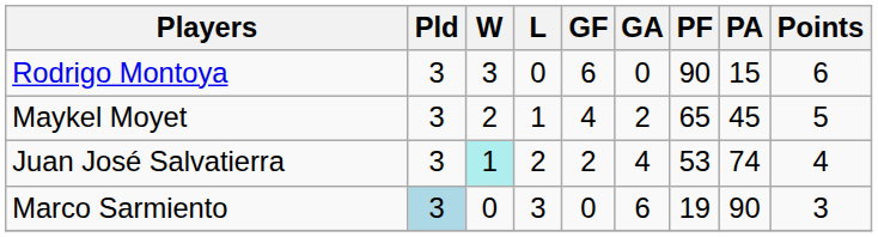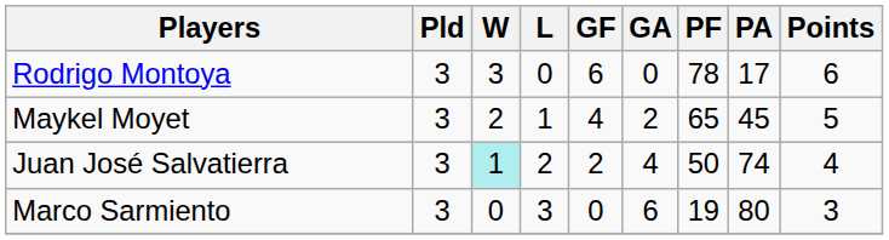Rodrigo Montoya | PF: 90 -> 78
Rodrigo Montoya | PA: 15 -> 17
Juan José Salvatierra | PF: 53 -> 50
Marco Sarmiento | Pld: lightblue background -> no background
Marco Sarmiento | PA: 90 -> 80
